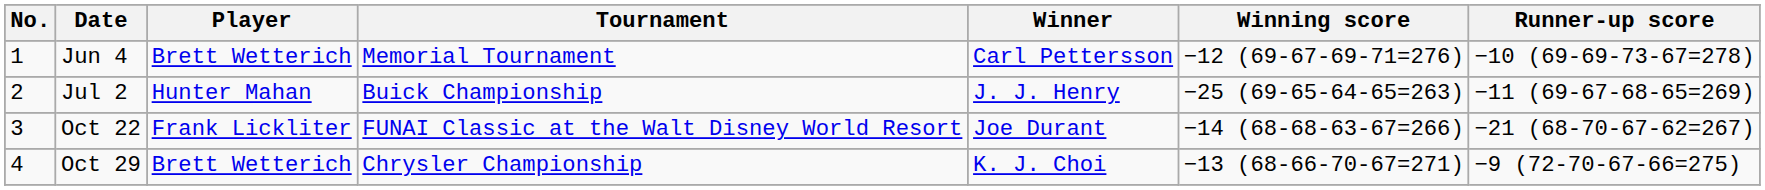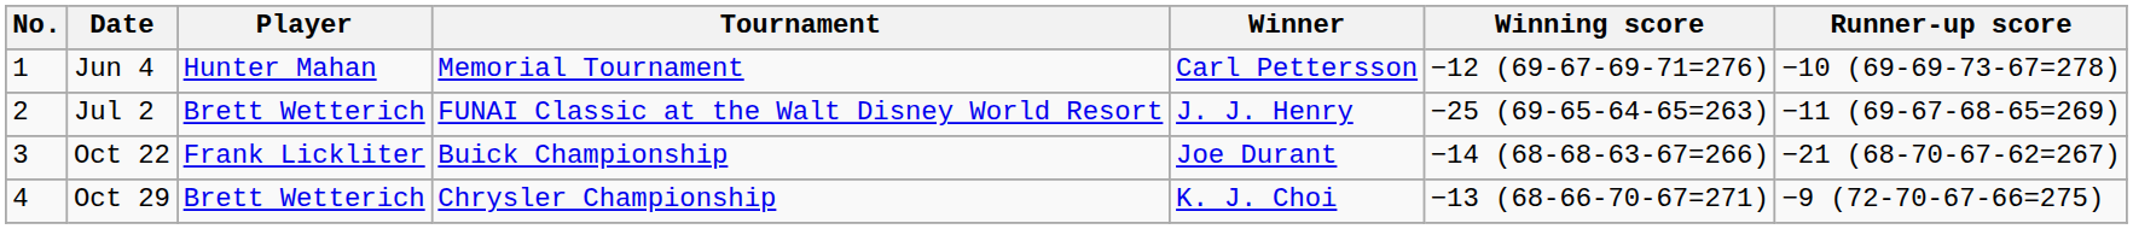Jun 4 | Player: Brett Wetterich -> Hunter Mahan
Jul 2 | Player: Hunter Mahan -> Brett Wetterich
Jul 2 | Tournament: Buick Championship -> FUNAI Classic at the Walt Disney World Resort
Oct 22 | Tournament: FUNAI Classic at the Walt Disney World Resort -> Buick Championship
